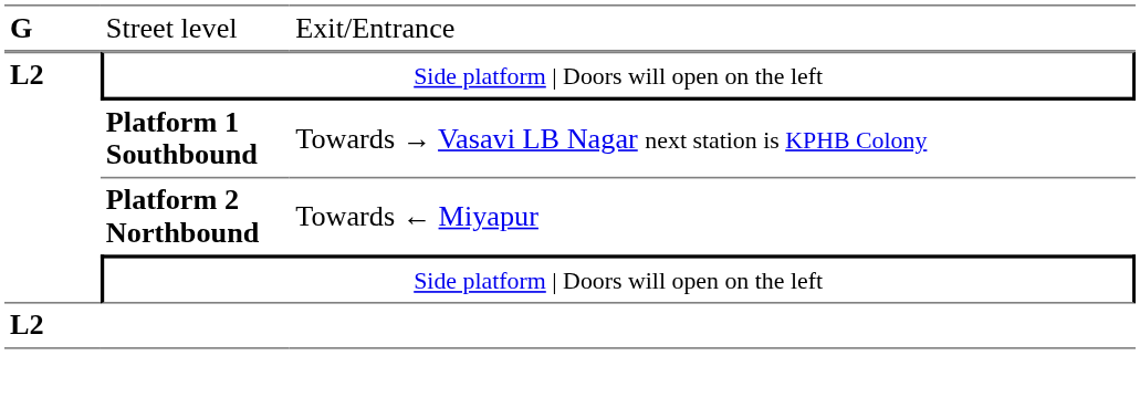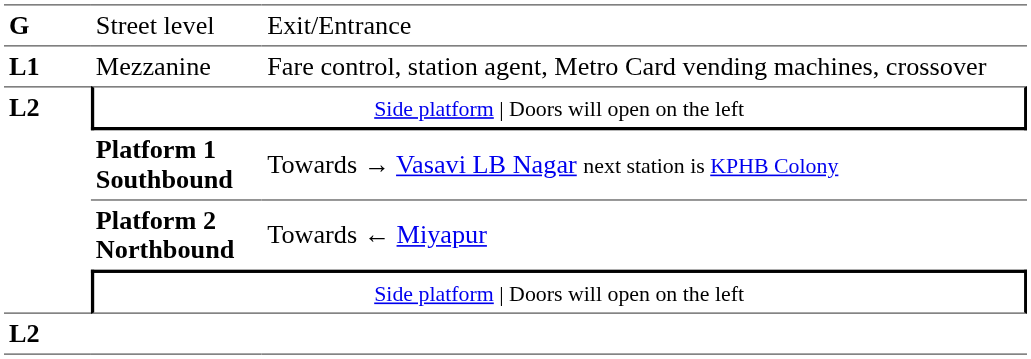+ row: L1 | Mezzanine | Fare control, station agent, Metro Card vending machines, crossover
